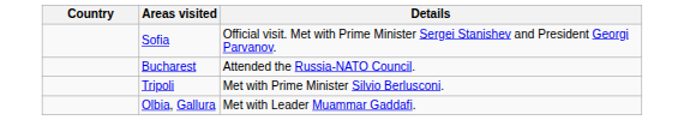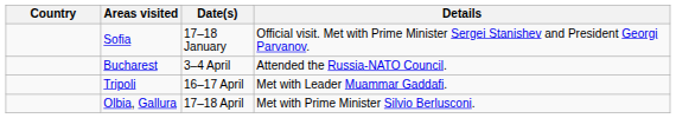+ column: Date(s) | 17–18 January | 3–4 April | 16–17 April | 17–18 April
Tripoli | Details: Met with Prime Minister Silvio Berlusconi. -> Met with Leader Muammar Gaddafi.
Olbia, Gallura | Details: Met with Leader Muammar Gaddafi. -> Met with Prime Minister Silvio Berlusconi.
